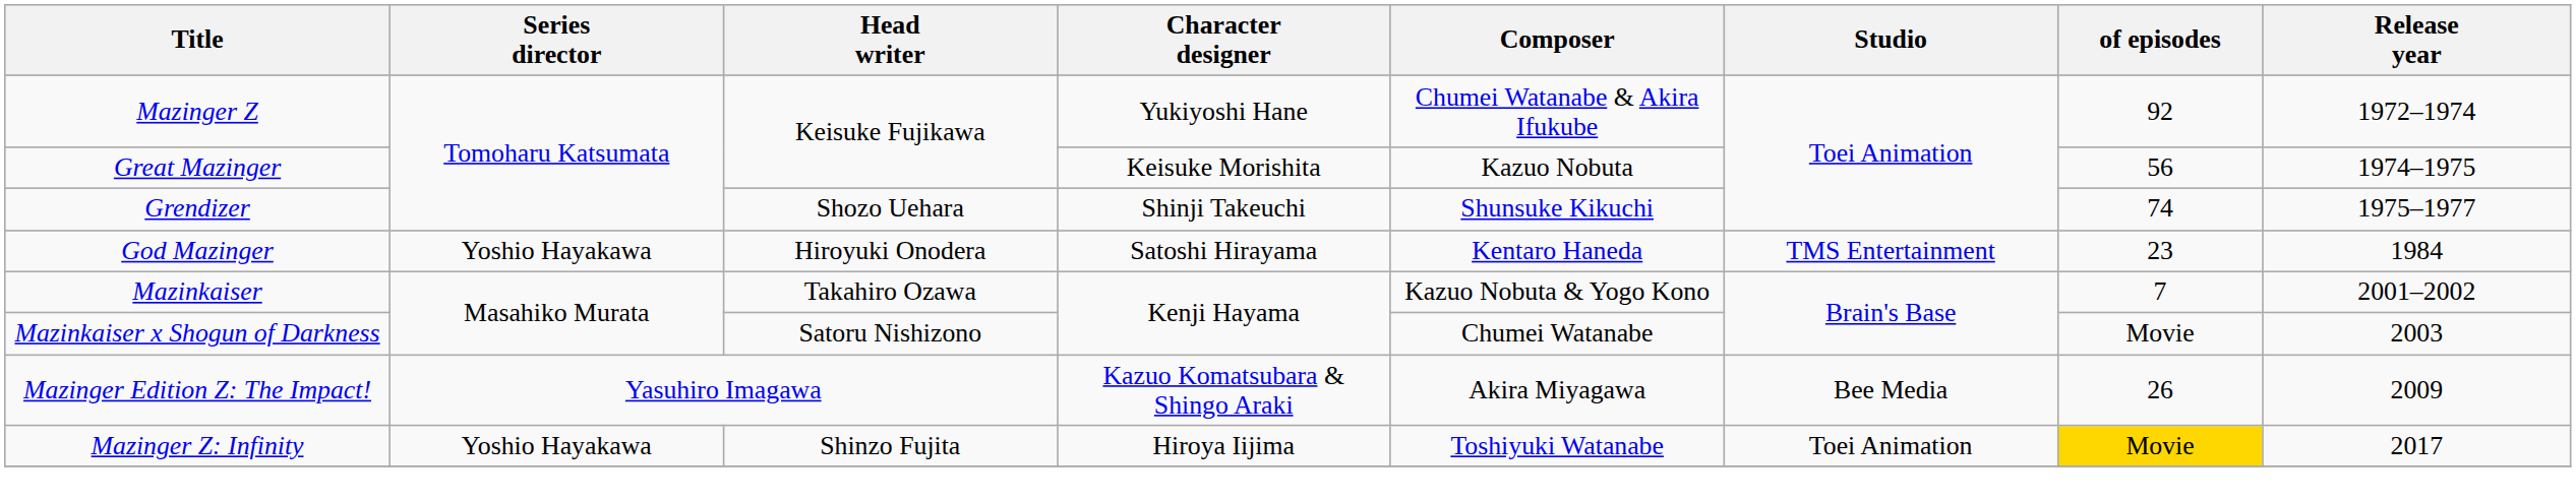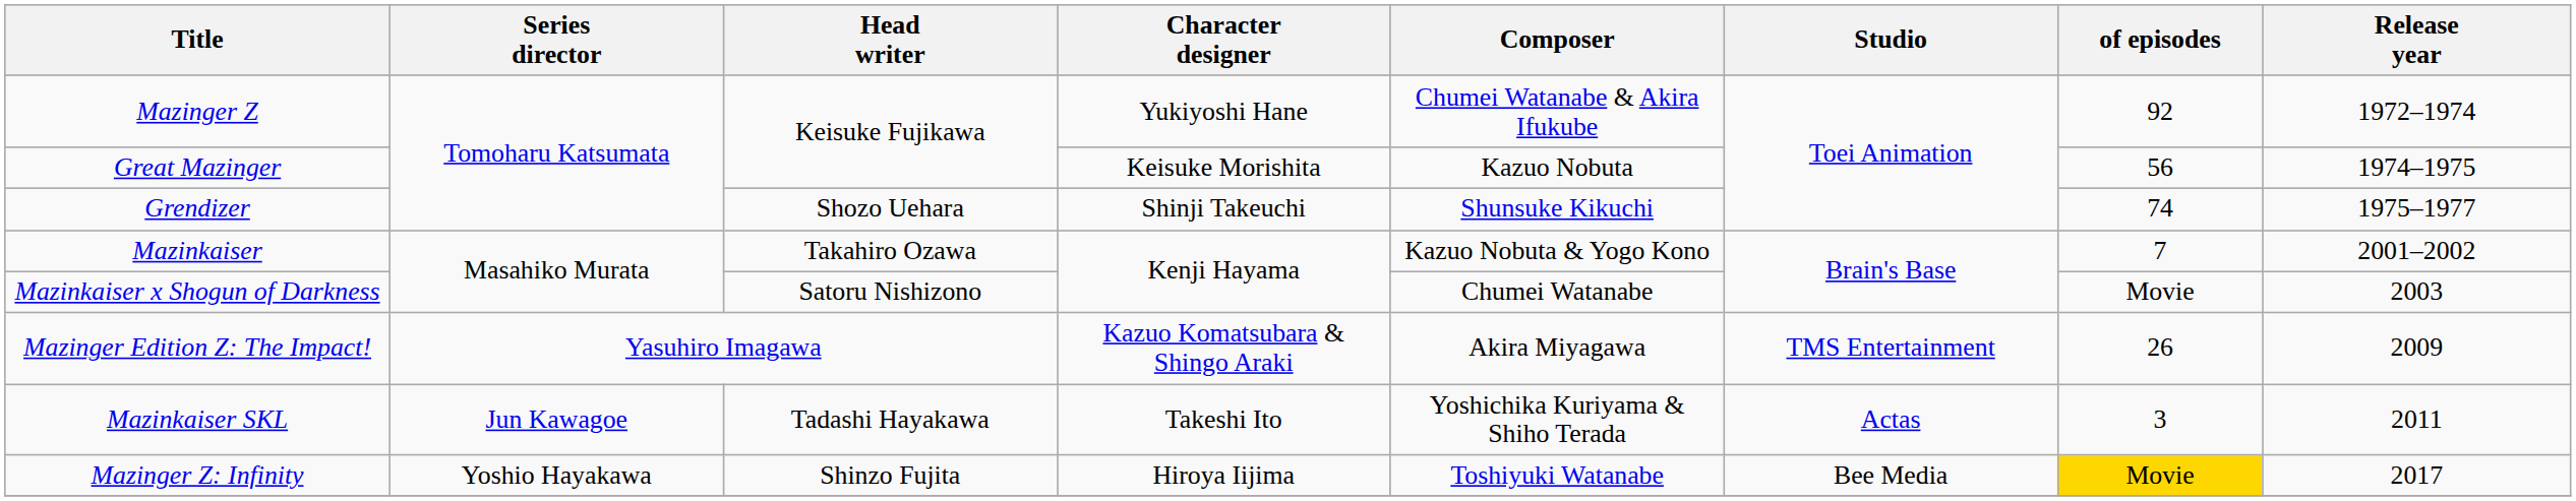- row: God Mazinger | Yoshio Hayakawa | Hiroyuki Onodera | Satoshi Hirayama | Kentaro Haneda | TMS Entertainment | 23 | 1984
Mazinger Edition Z: The Impact! | Studio: Bee Media -> TMS Entertainment
+ row: Mazinkaiser SKL | Jun Kawagoe | Tadashi Hayakawa | Takeshi Ito | Yoshichika Kuriyama & Shiho Terada | Actas | 3 | 2011
Mazinger Z: Infinity | Studio: Toei Animation -> Bee Media
